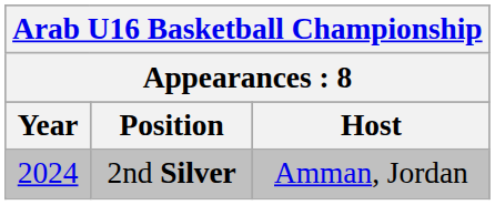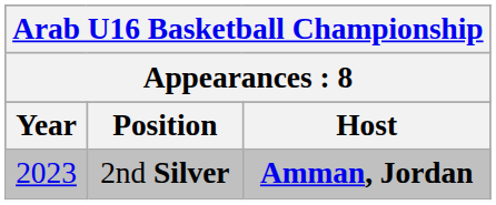2nd Silver | Year: 2024 -> 2023
2nd Silver | Host: normal -> bold
